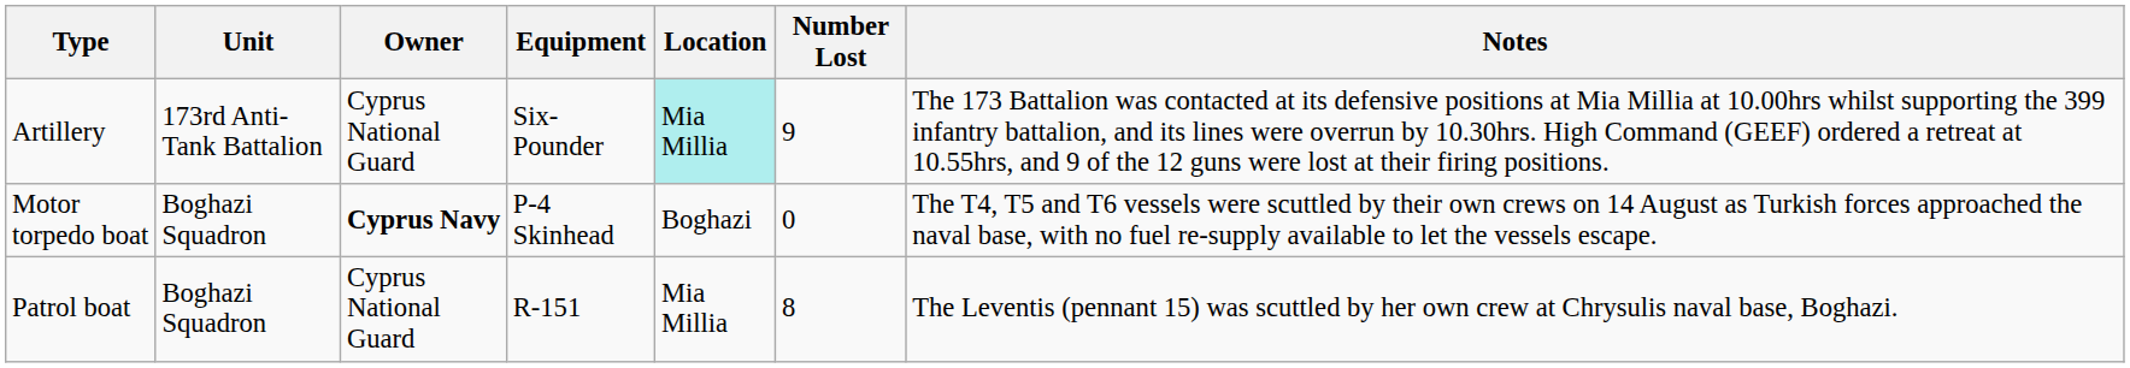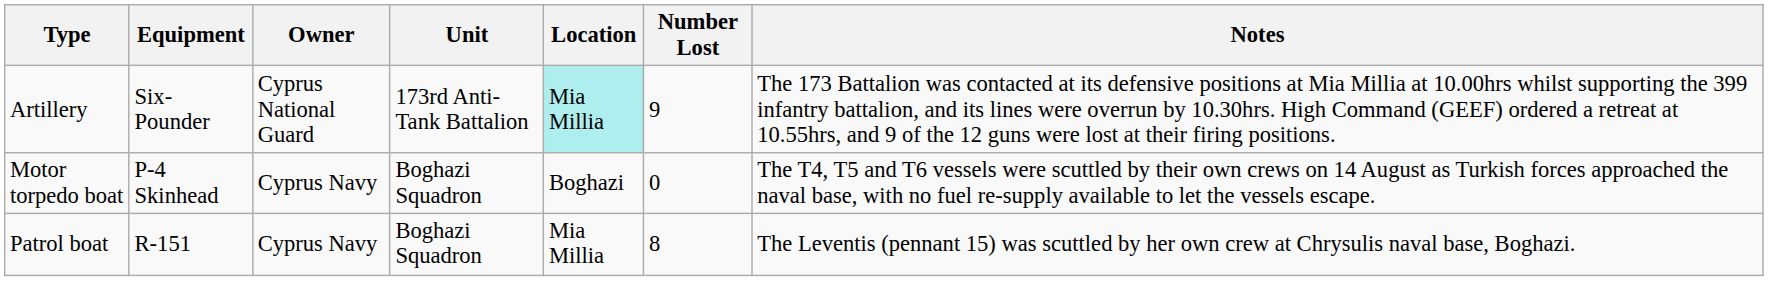columns swapped: Equipment <-> Unit
Motor torpedo boat | Owner: bold -> normal
Patrol boat | Owner: Cyprus National Guard -> Cyprus Navy
